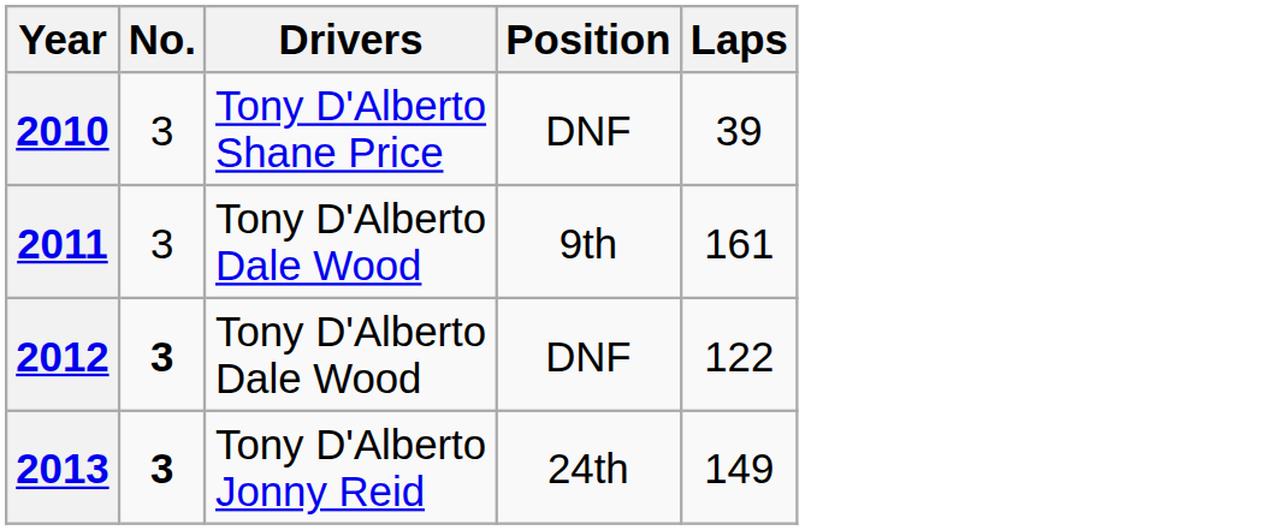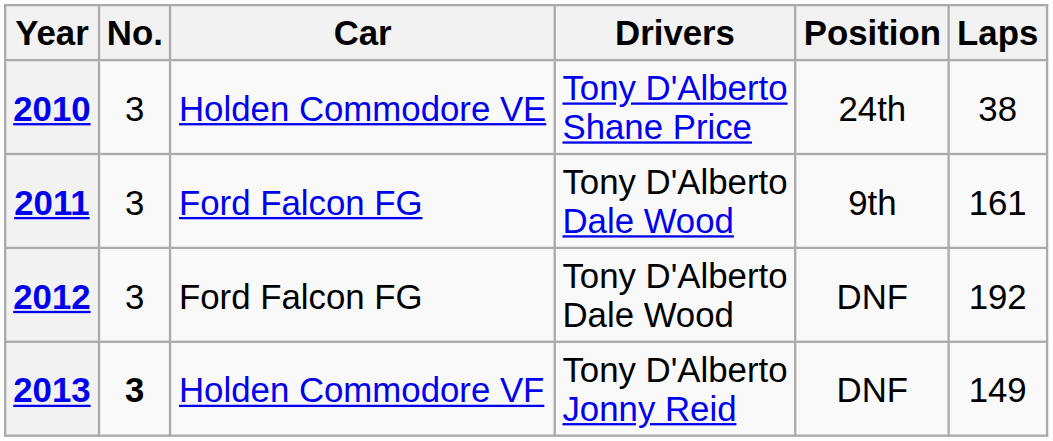+ column: Car | Holden Commodore VE | Ford Falcon FG | Ford Falcon FG | Holden Commodore VF
2010 | Position: DNF -> 24th
2010 | Laps: 39 -> 38
2012 | No.: bold -> normal
2012 | Laps: 122 -> 192
2013 | Position: 24th -> DNF
